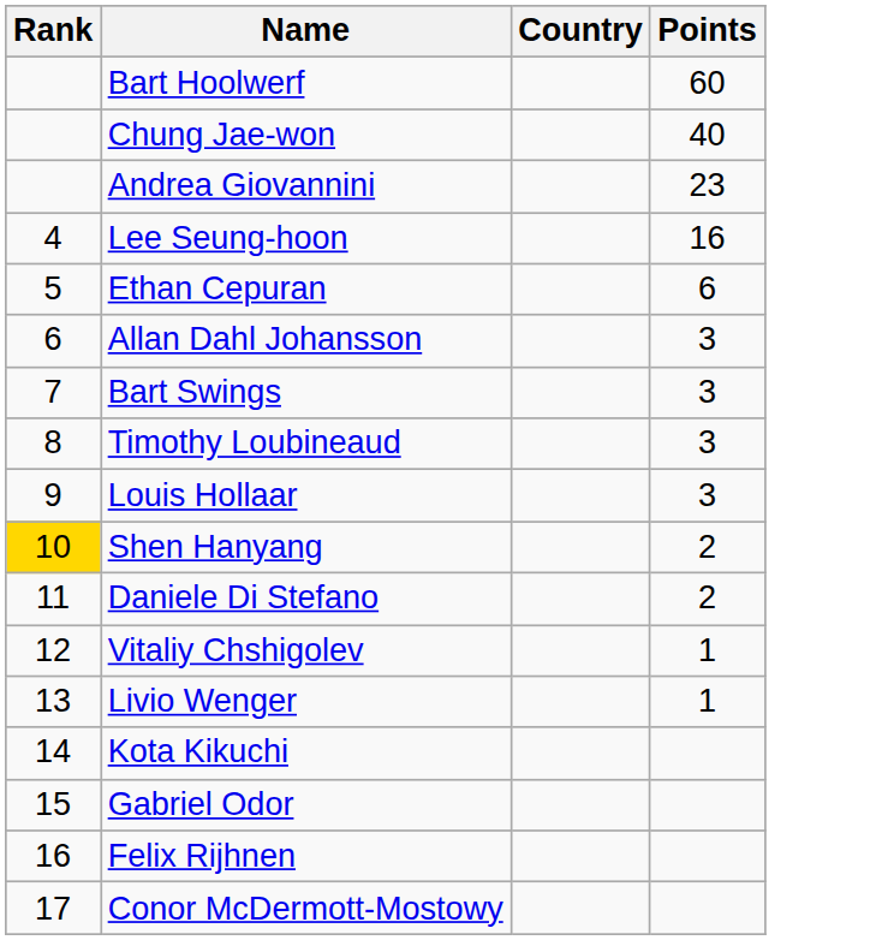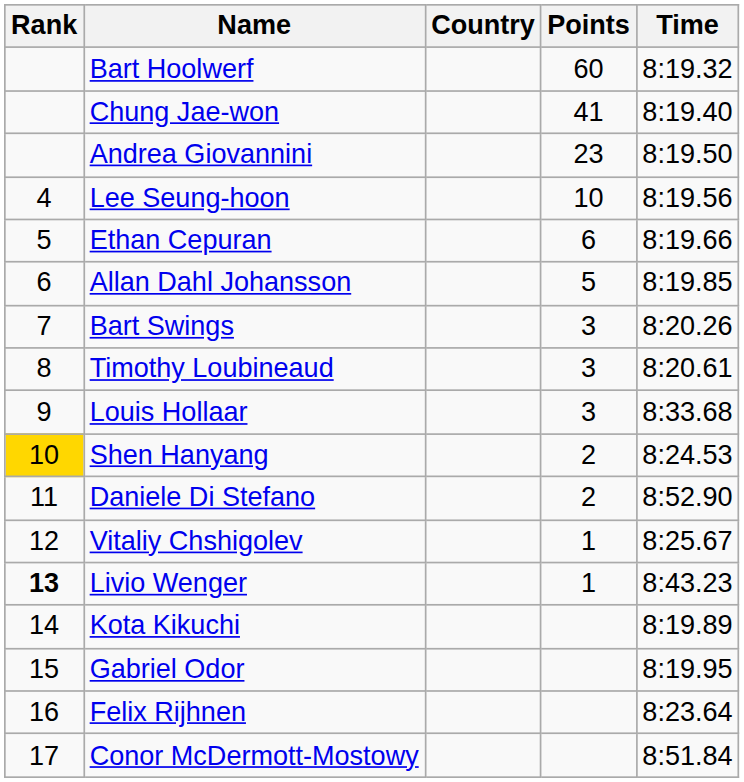+ column: Time | 8:19.32 | 8:19.40 | 8:19.50 | 8:19.56 | 8:19.66 | 8:19.85 | 8:20.26 | 8:20.61 | 8:33.68 | 8:24.53 | 8:52.90 | 8:25.67 | 8:43.23 | 8:19.89 | 8:19.95 | 8:23.64 | 8:51.84
Chung Jae-won | Points: 40 -> 41
Lee Seung-hoon | Points: 16 -> 10
Allan Dahl Johansson | Points: 3 -> 5
Livio Wenger | Rank: normal -> bold
